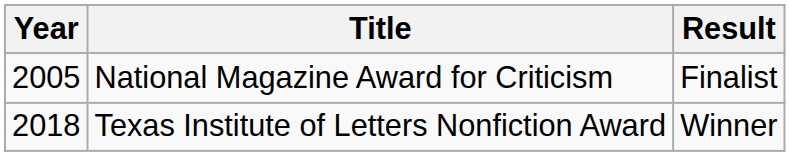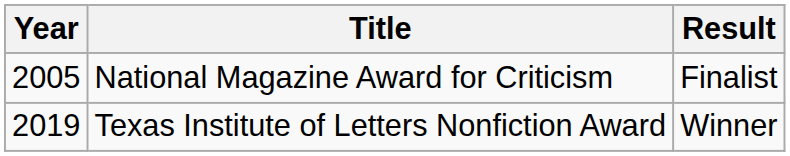Texas Institute of Letters Nonfiction Award | Year: 2018 -> 2019
